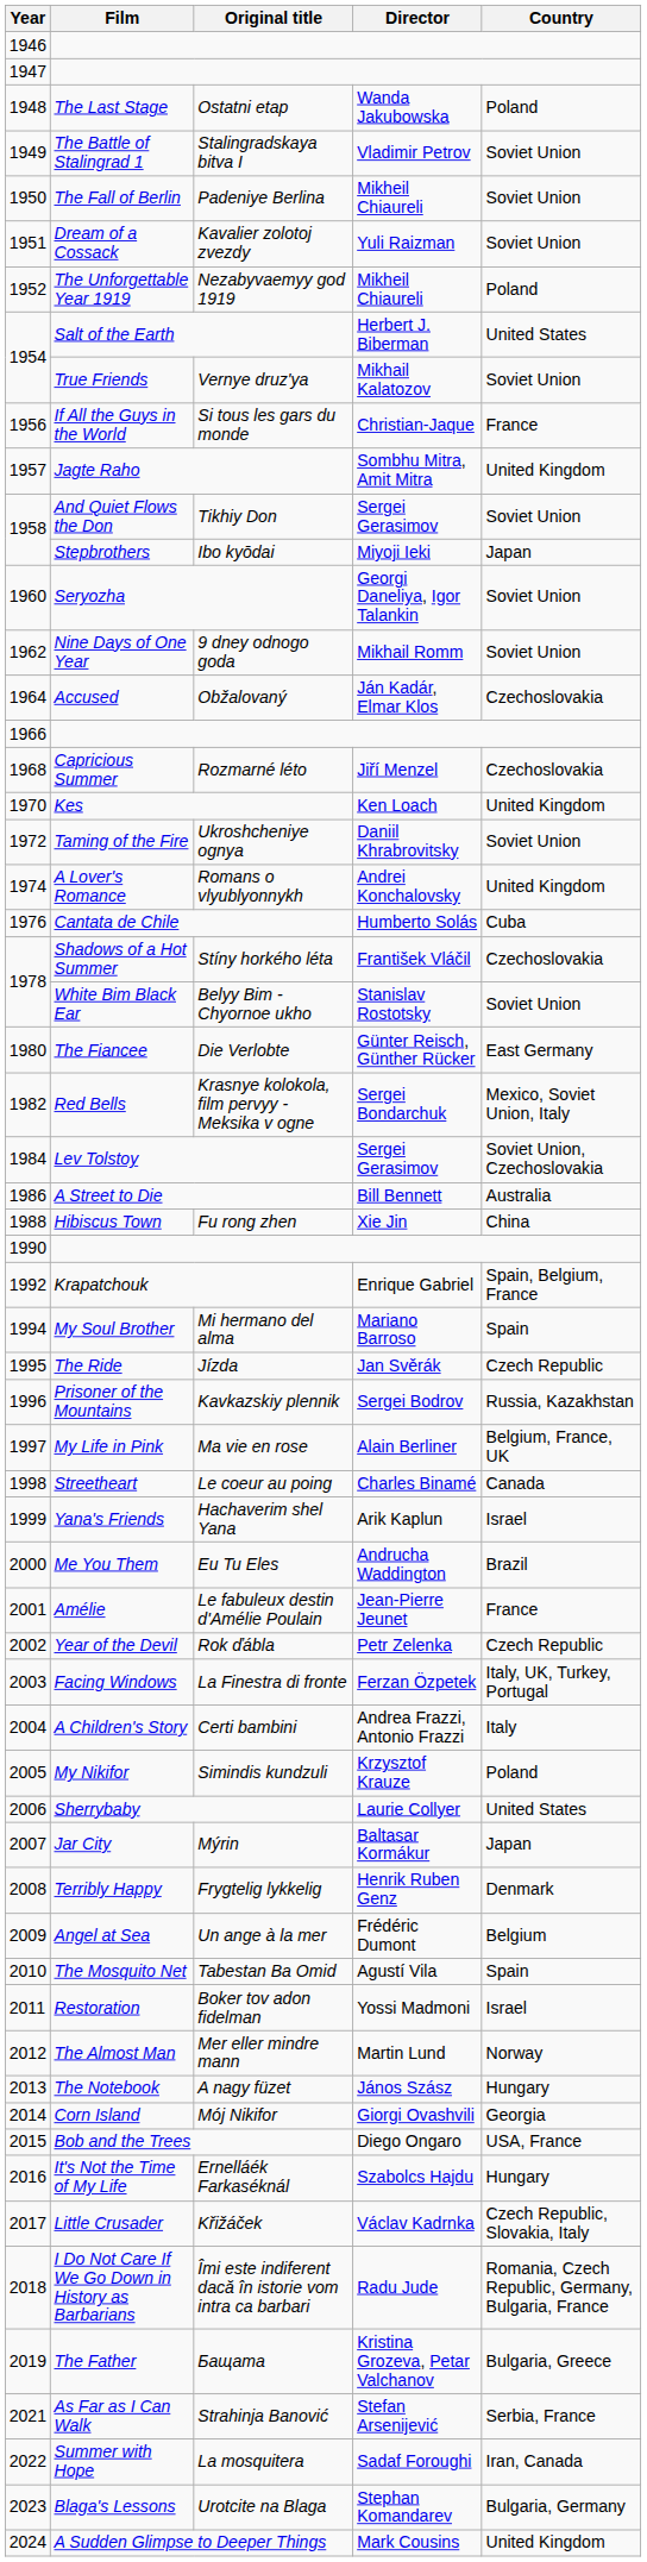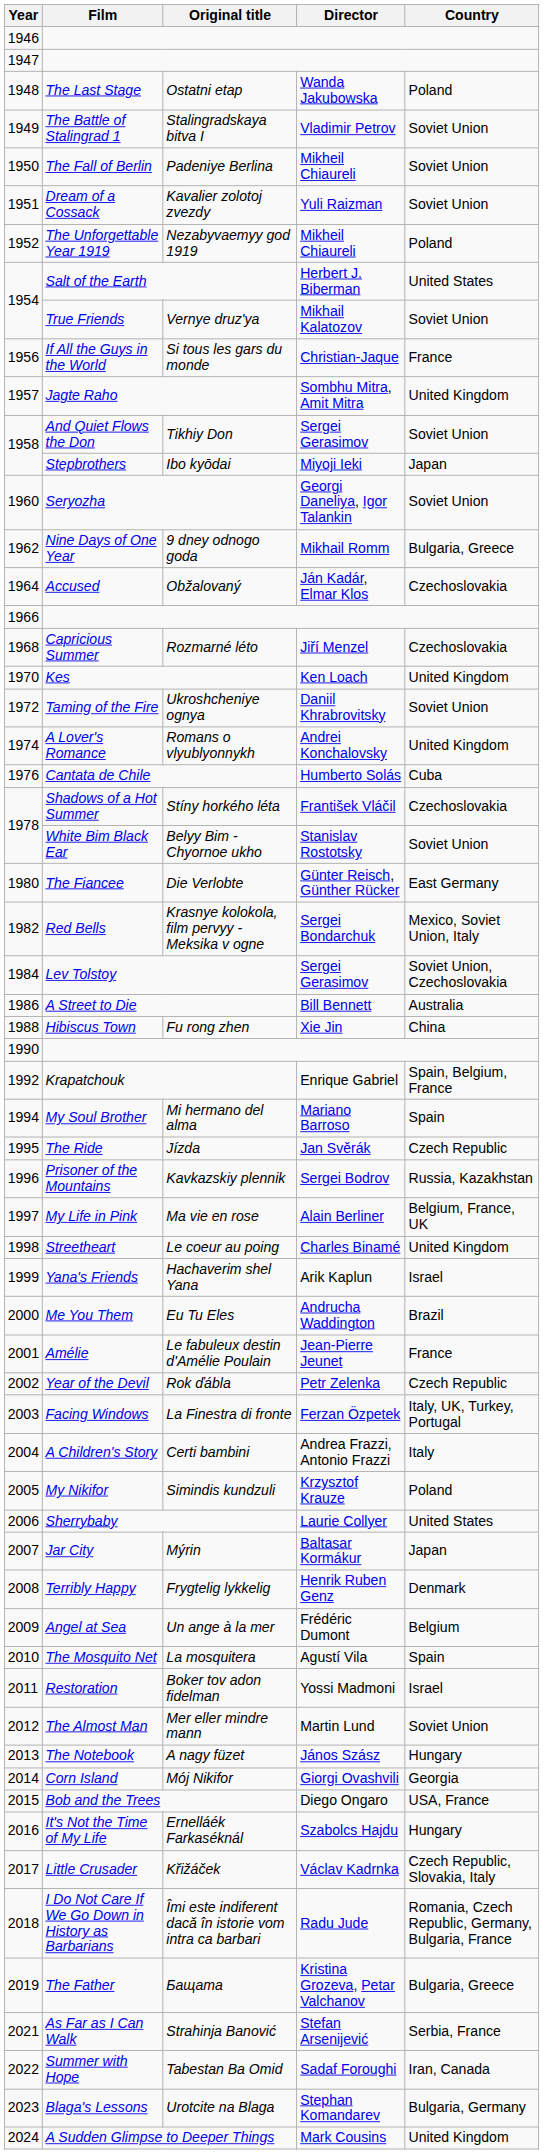Nine Days of One Year | Country: Soviet Union -> Bulgaria, Greece
Streetheart | Country: Canada -> United Kingdom
The Mosquito Net | Original title: Tabestan Ba Omid -> La mosquitera
The Almost Man | Country: Norway -> Soviet Union
Summer with Hope | Original title: La mosquitera -> Tabestan Ba Omid
